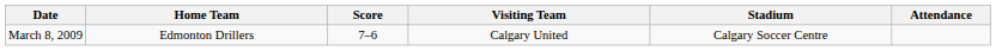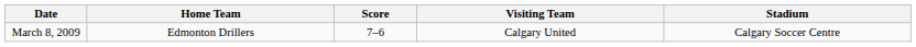- column: Attendance
